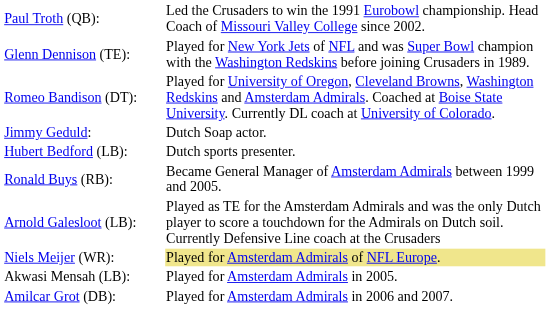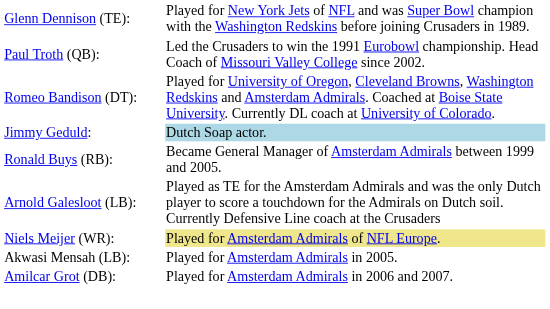rows swapped: Glenn Dennison (TE): <-> Paul Troth (QB):
Jimmy Geduld: | column 3: no background -> lightblue background
- row: Hubert Bedford (LB): | Dutch sports presenter.
